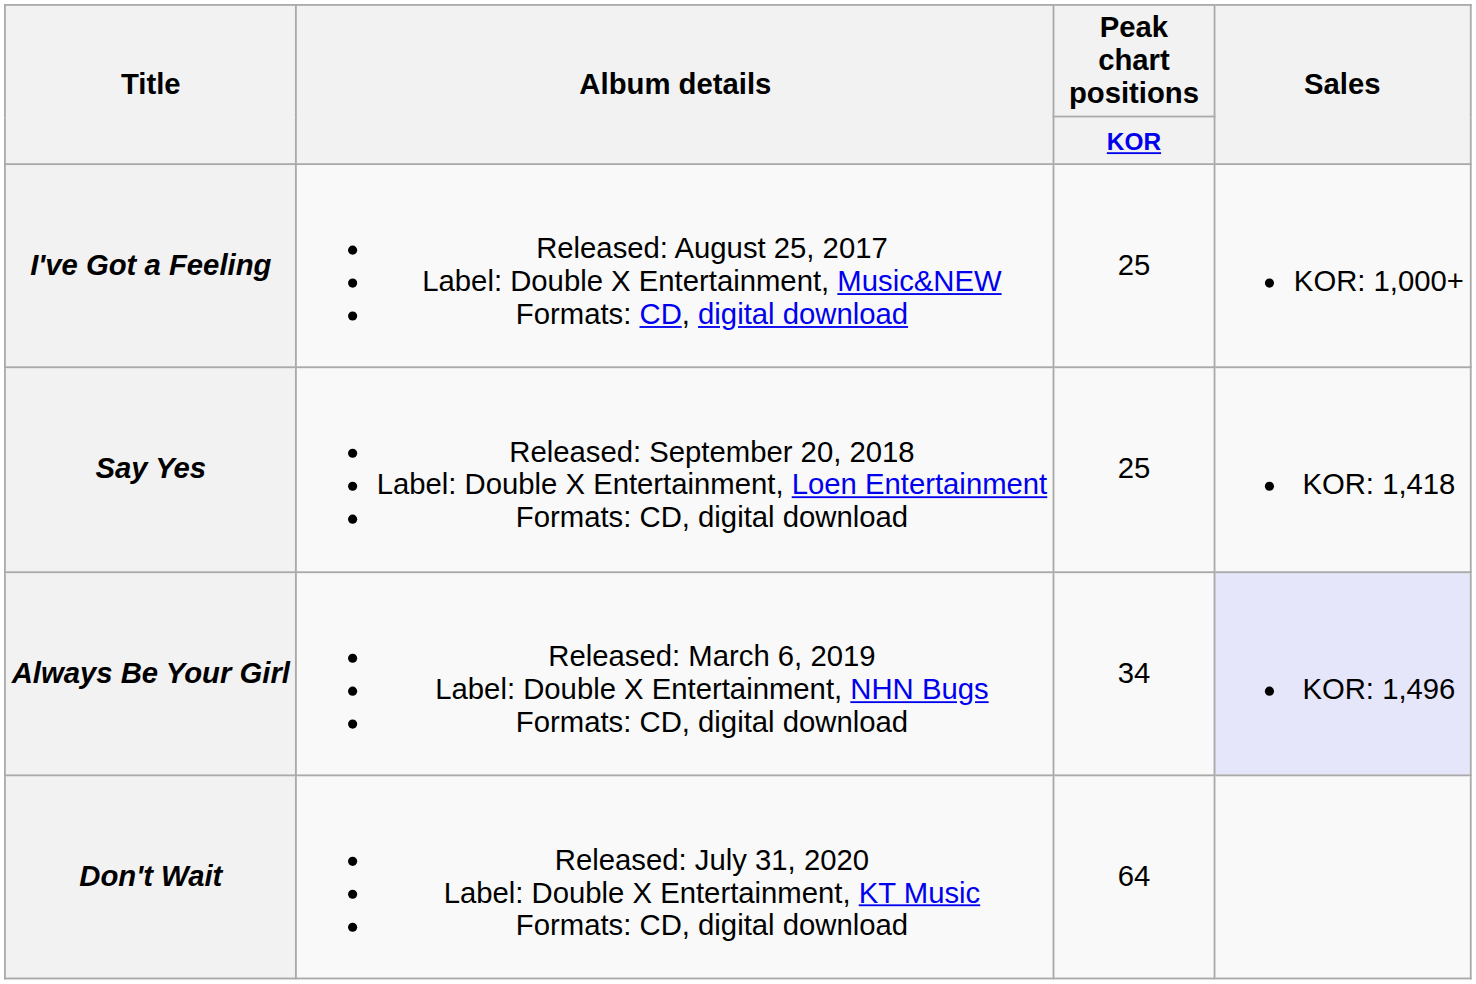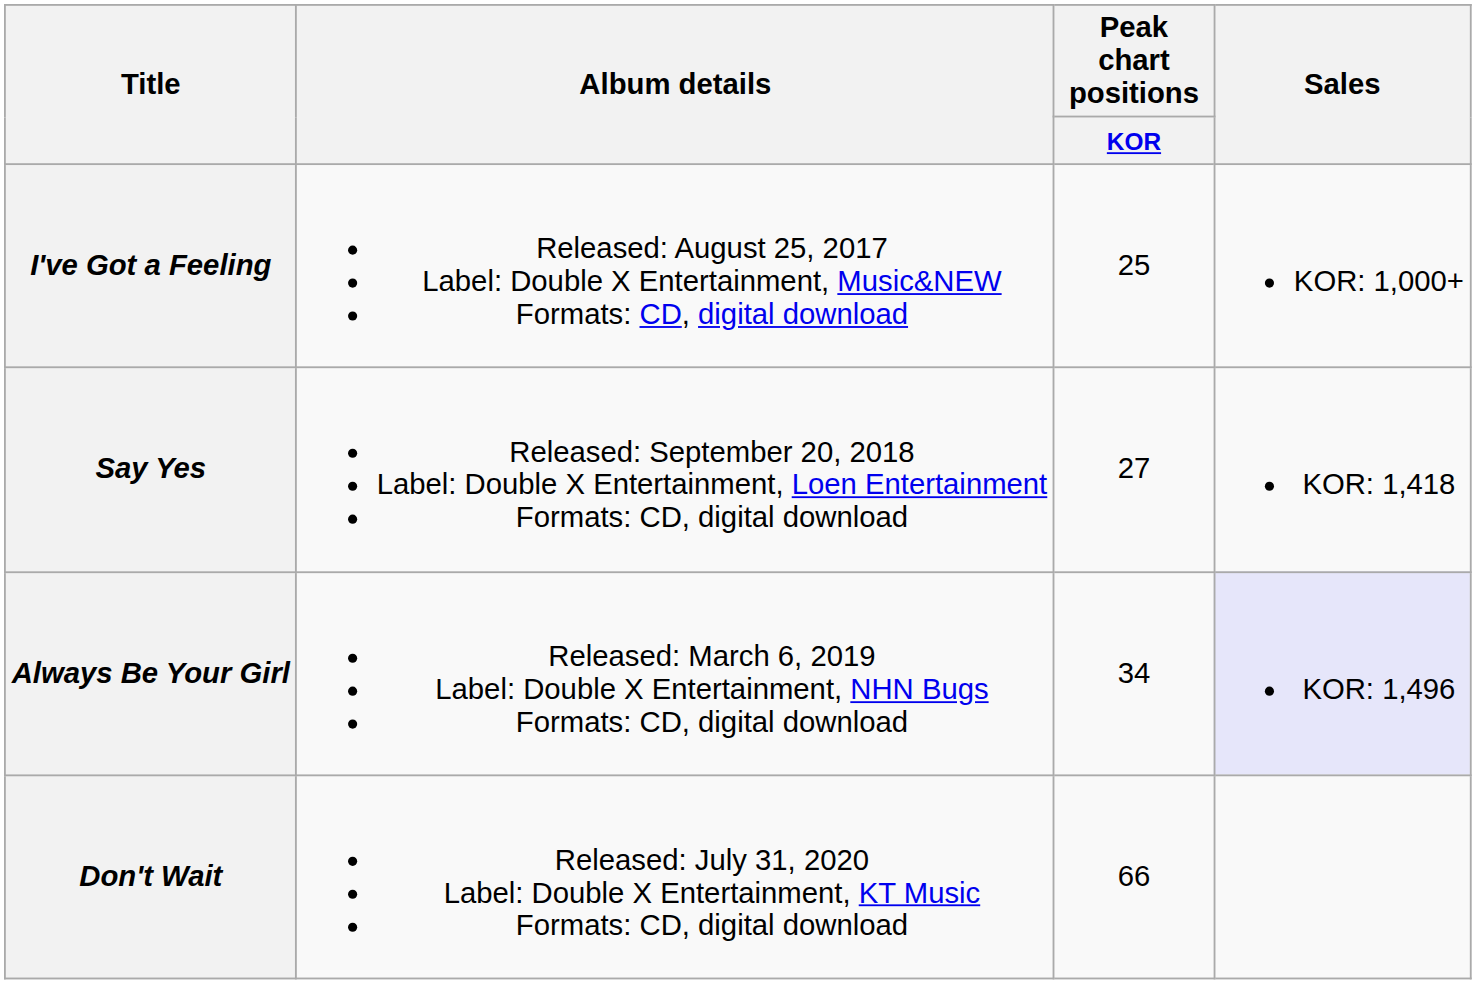Say Yes | Peak chart positions / KOR: 25 -> 27
Don't Wait | Peak chart positions / KOR: 64 -> 66
